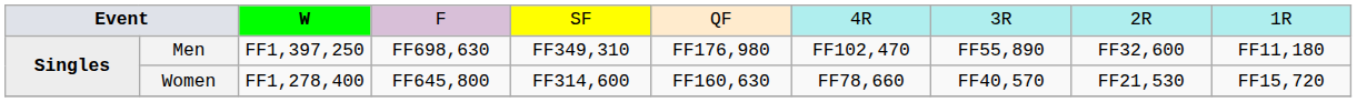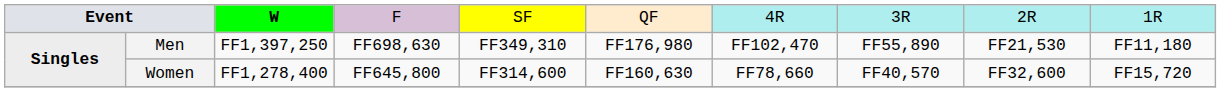Men | column 9: FF32,600 -> FF21,530
Women | column 9: FF21,530 -> FF32,600
